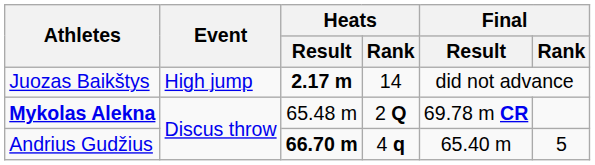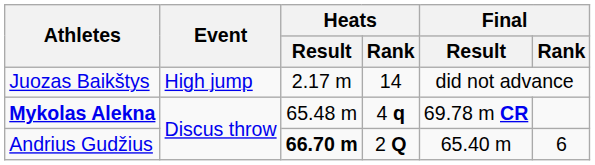Juozas Baikštys | Heats / Result: bold -> normal
Mykolas Alekna | Heats / Rank: 2 Q -> 4 q
Andrius Gudžius | Heats / Rank: 4 q -> 2 Q
Andrius Gudžius | Final / Rank: 5 -> 6
